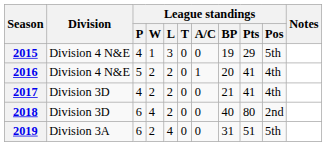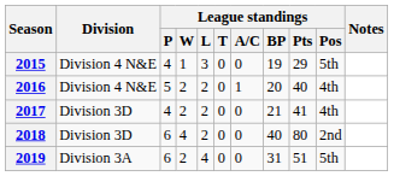2016 | League standings / Pts: 41 -> 40
